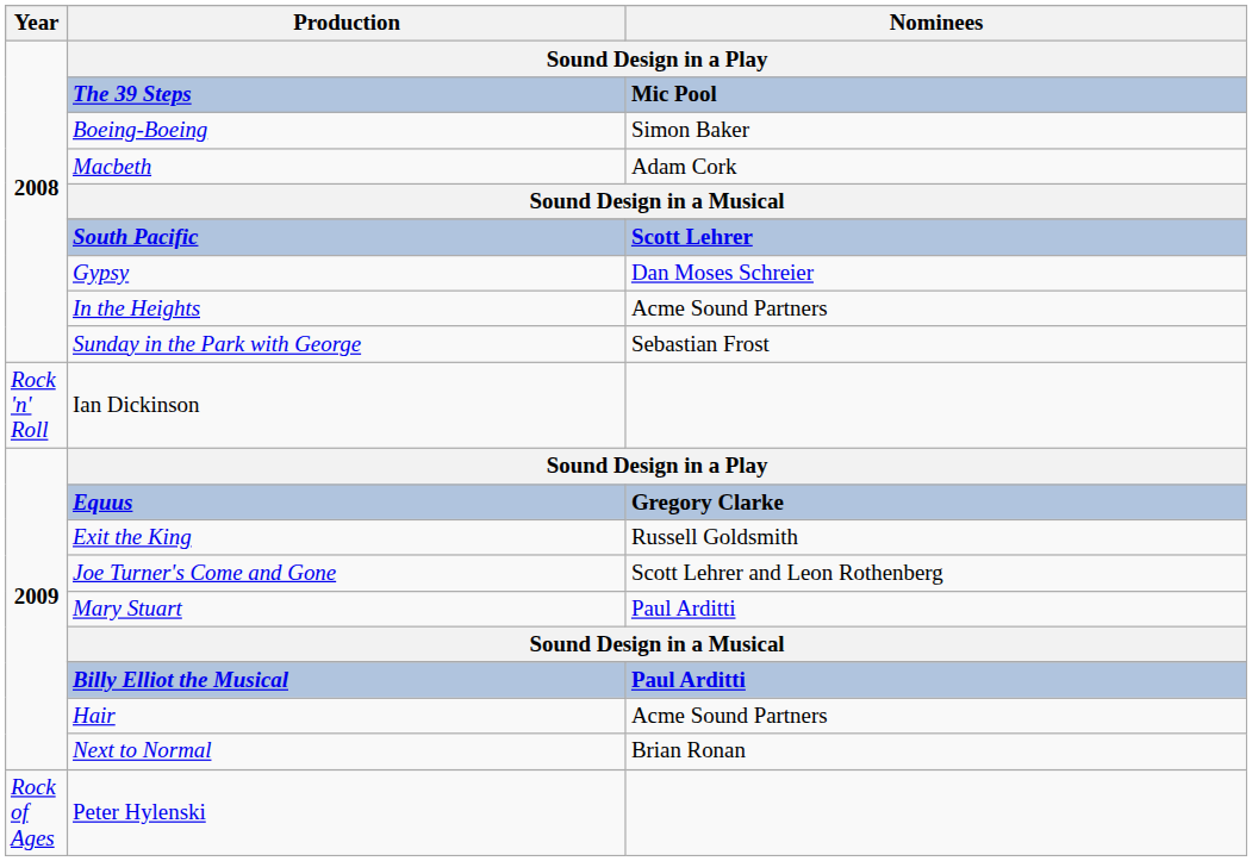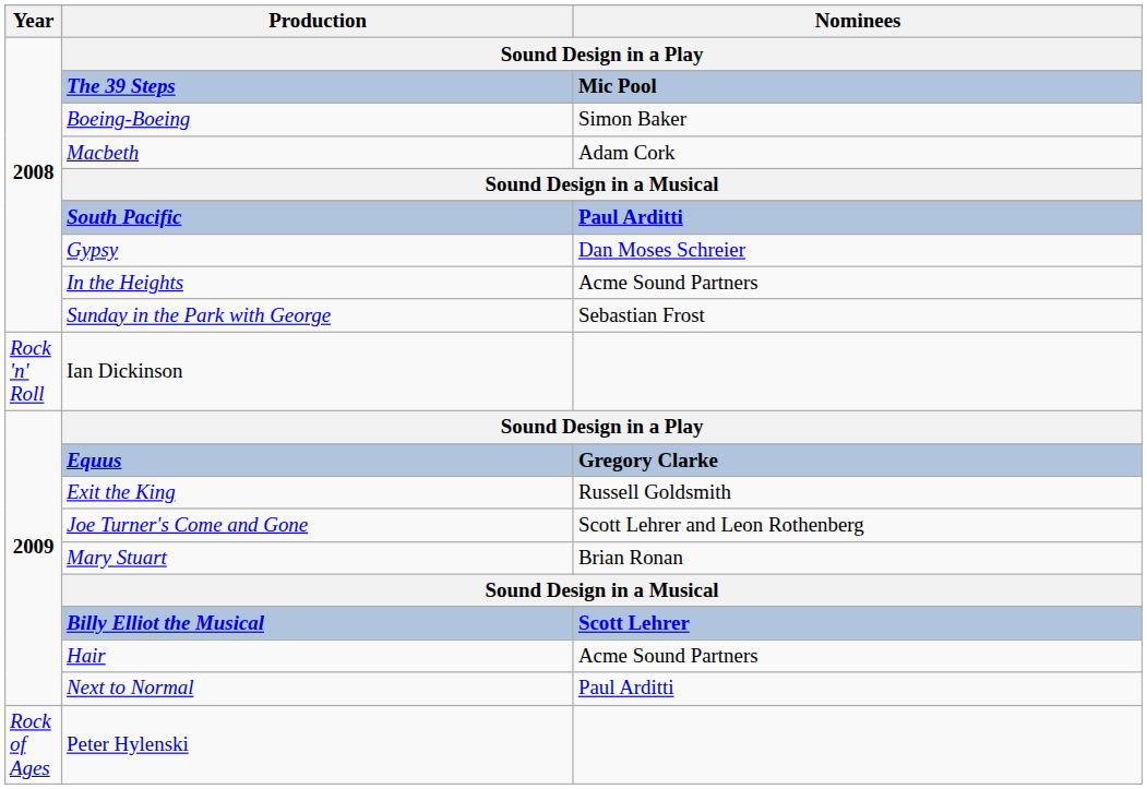South Pacific | Nominees: Scott Lehrer -> Paul Arditti
Mary Stuart | Nominees: Paul Arditti -> Brian Ronan
Billy Elliot the Musical | Nominees: Paul Arditti -> Scott Lehrer
Next to Normal | Nominees: Brian Ronan -> Paul Arditti
